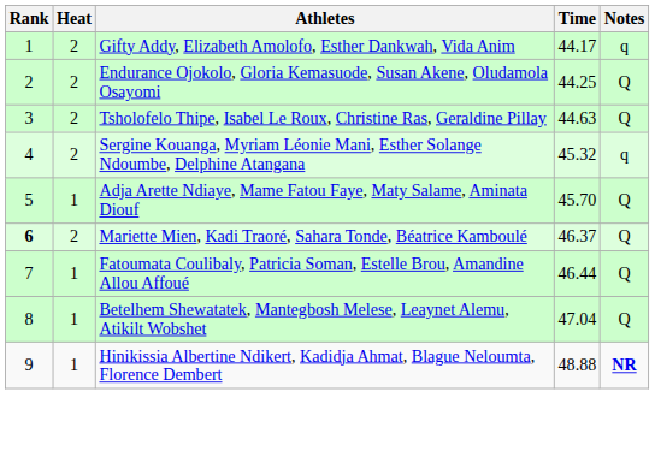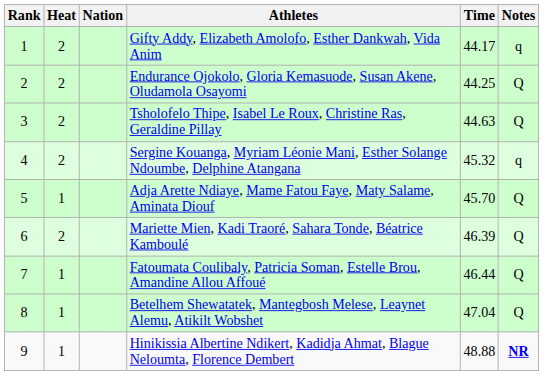+ column: Nation
Mariette Mien, Kadi Traoré, Sahara Tonde, Béatrice Kamboulé | Rank: bold -> normal
Mariette Mien, Kadi Traoré, Sahara Tonde, Béatrice Kamboulé | Time: 46.37 -> 46.39
